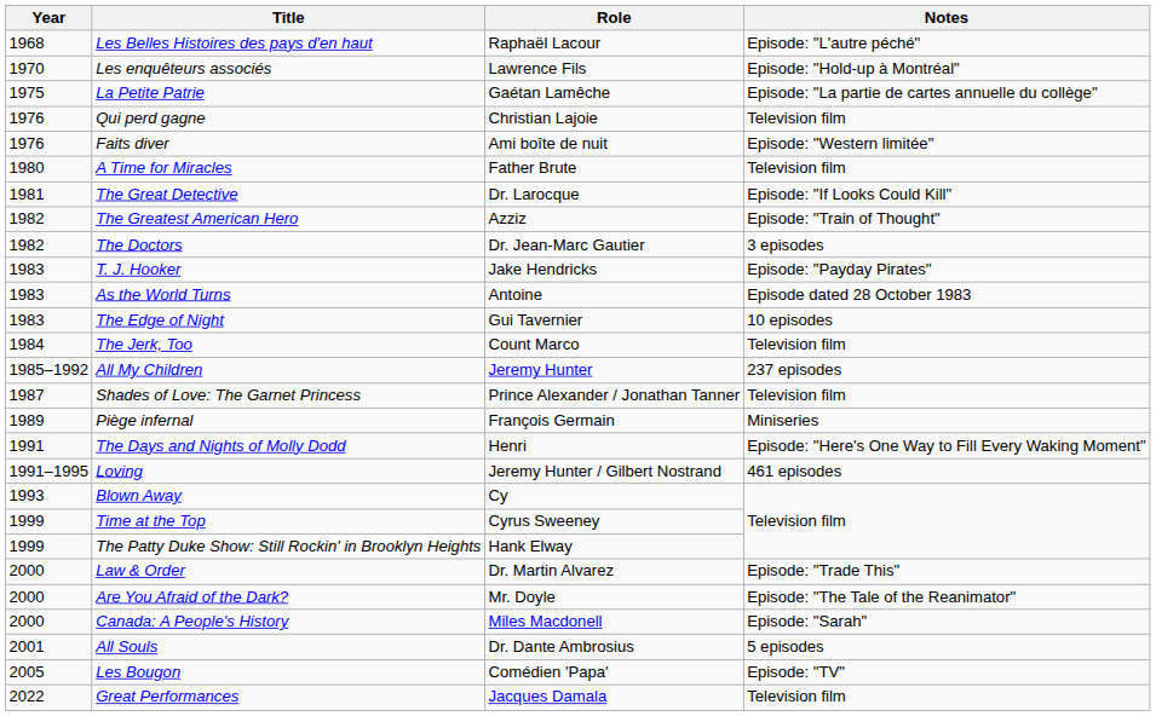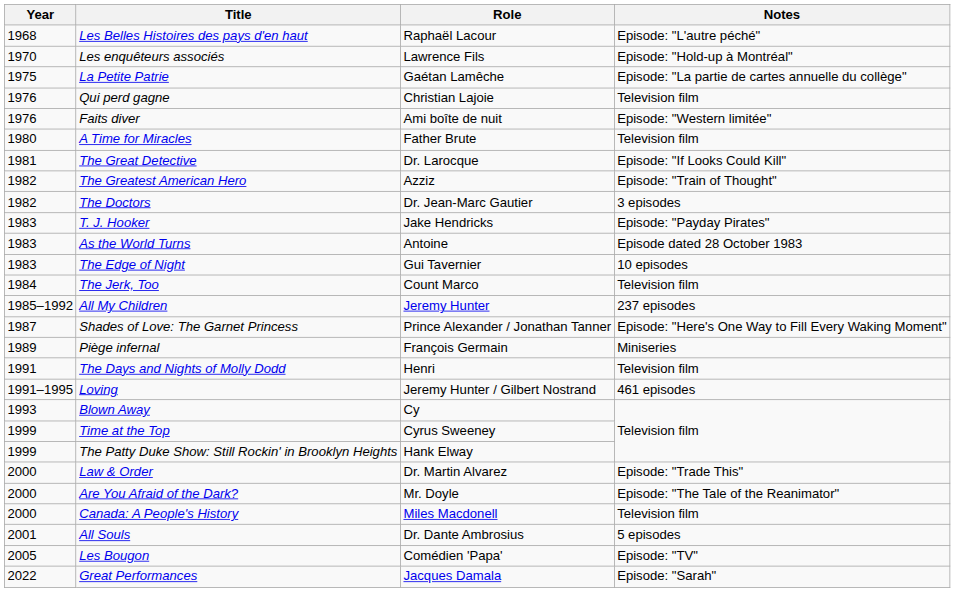Shades of Love: The Garnet Princess | Notes: Television film -> Episode: "Here's One Way to Fill Every Waking Moment"
The Days and Nights of Molly Dodd | Notes: Episode: "Here's One Way to Fill Every Waking Moment" -> Television film
Canada: A People's History | Notes: Episode: "Sarah" -> Television film
Great Performances | Notes: Television film -> Episode: "Sarah"
